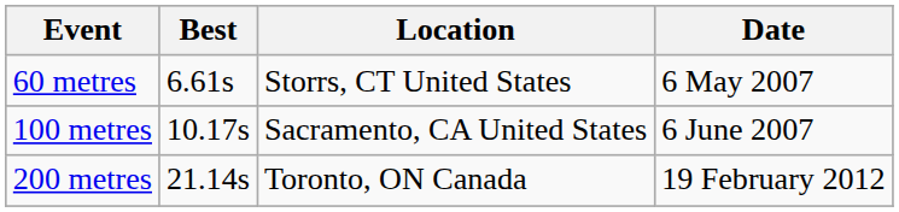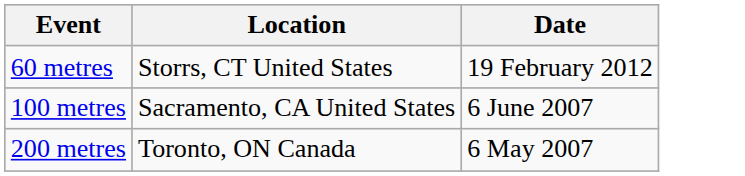- column: Best | 6.61s | 10.17s | 21.14s
60 metres | Date: 6 May 2007 -> 19 February 2012
200 metres | Date: 19 February 2012 -> 6 May 2007
